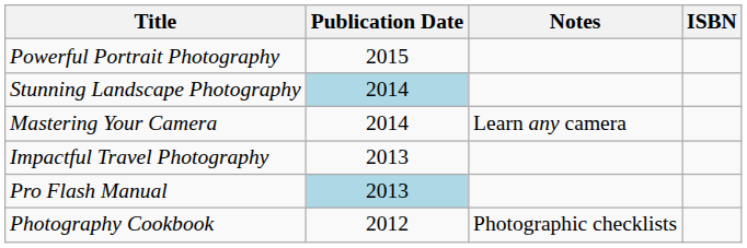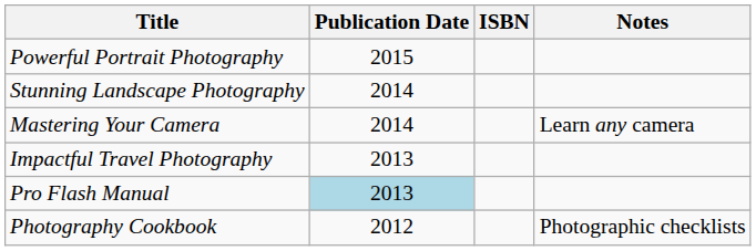columns swapped: ISBN <-> Notes
Stunning Landscape Photography | Publication Date: lightblue background -> no background
